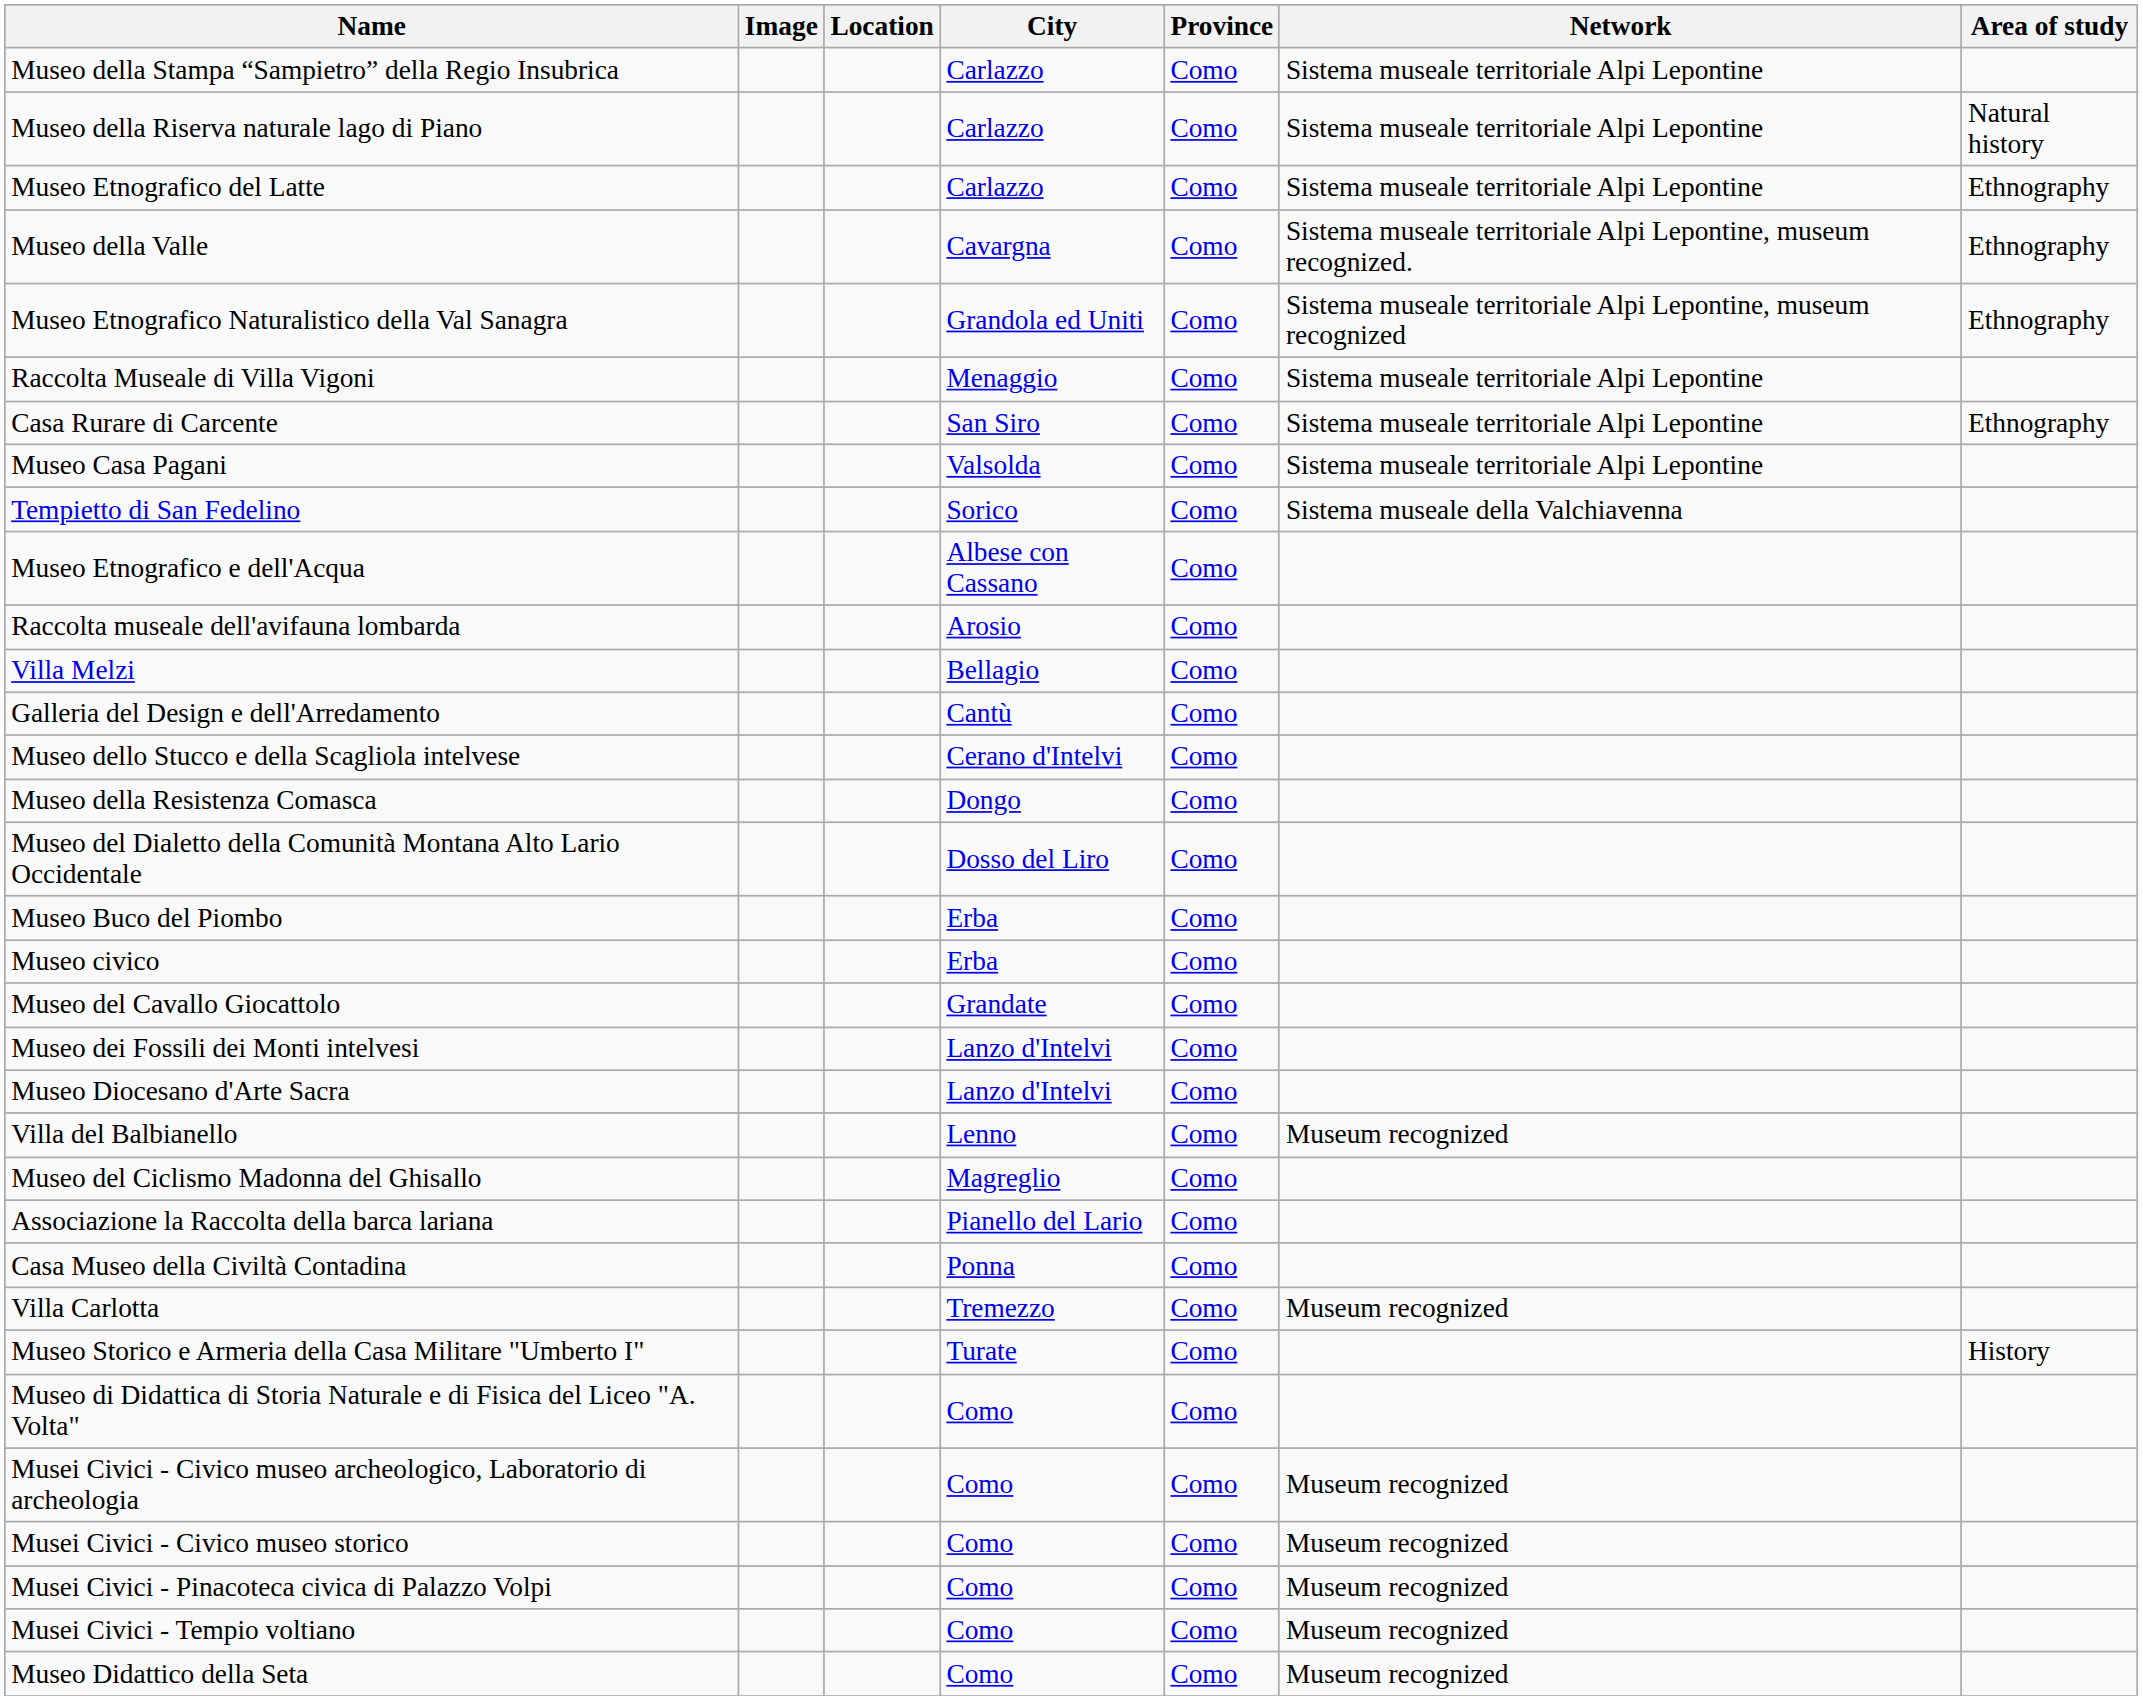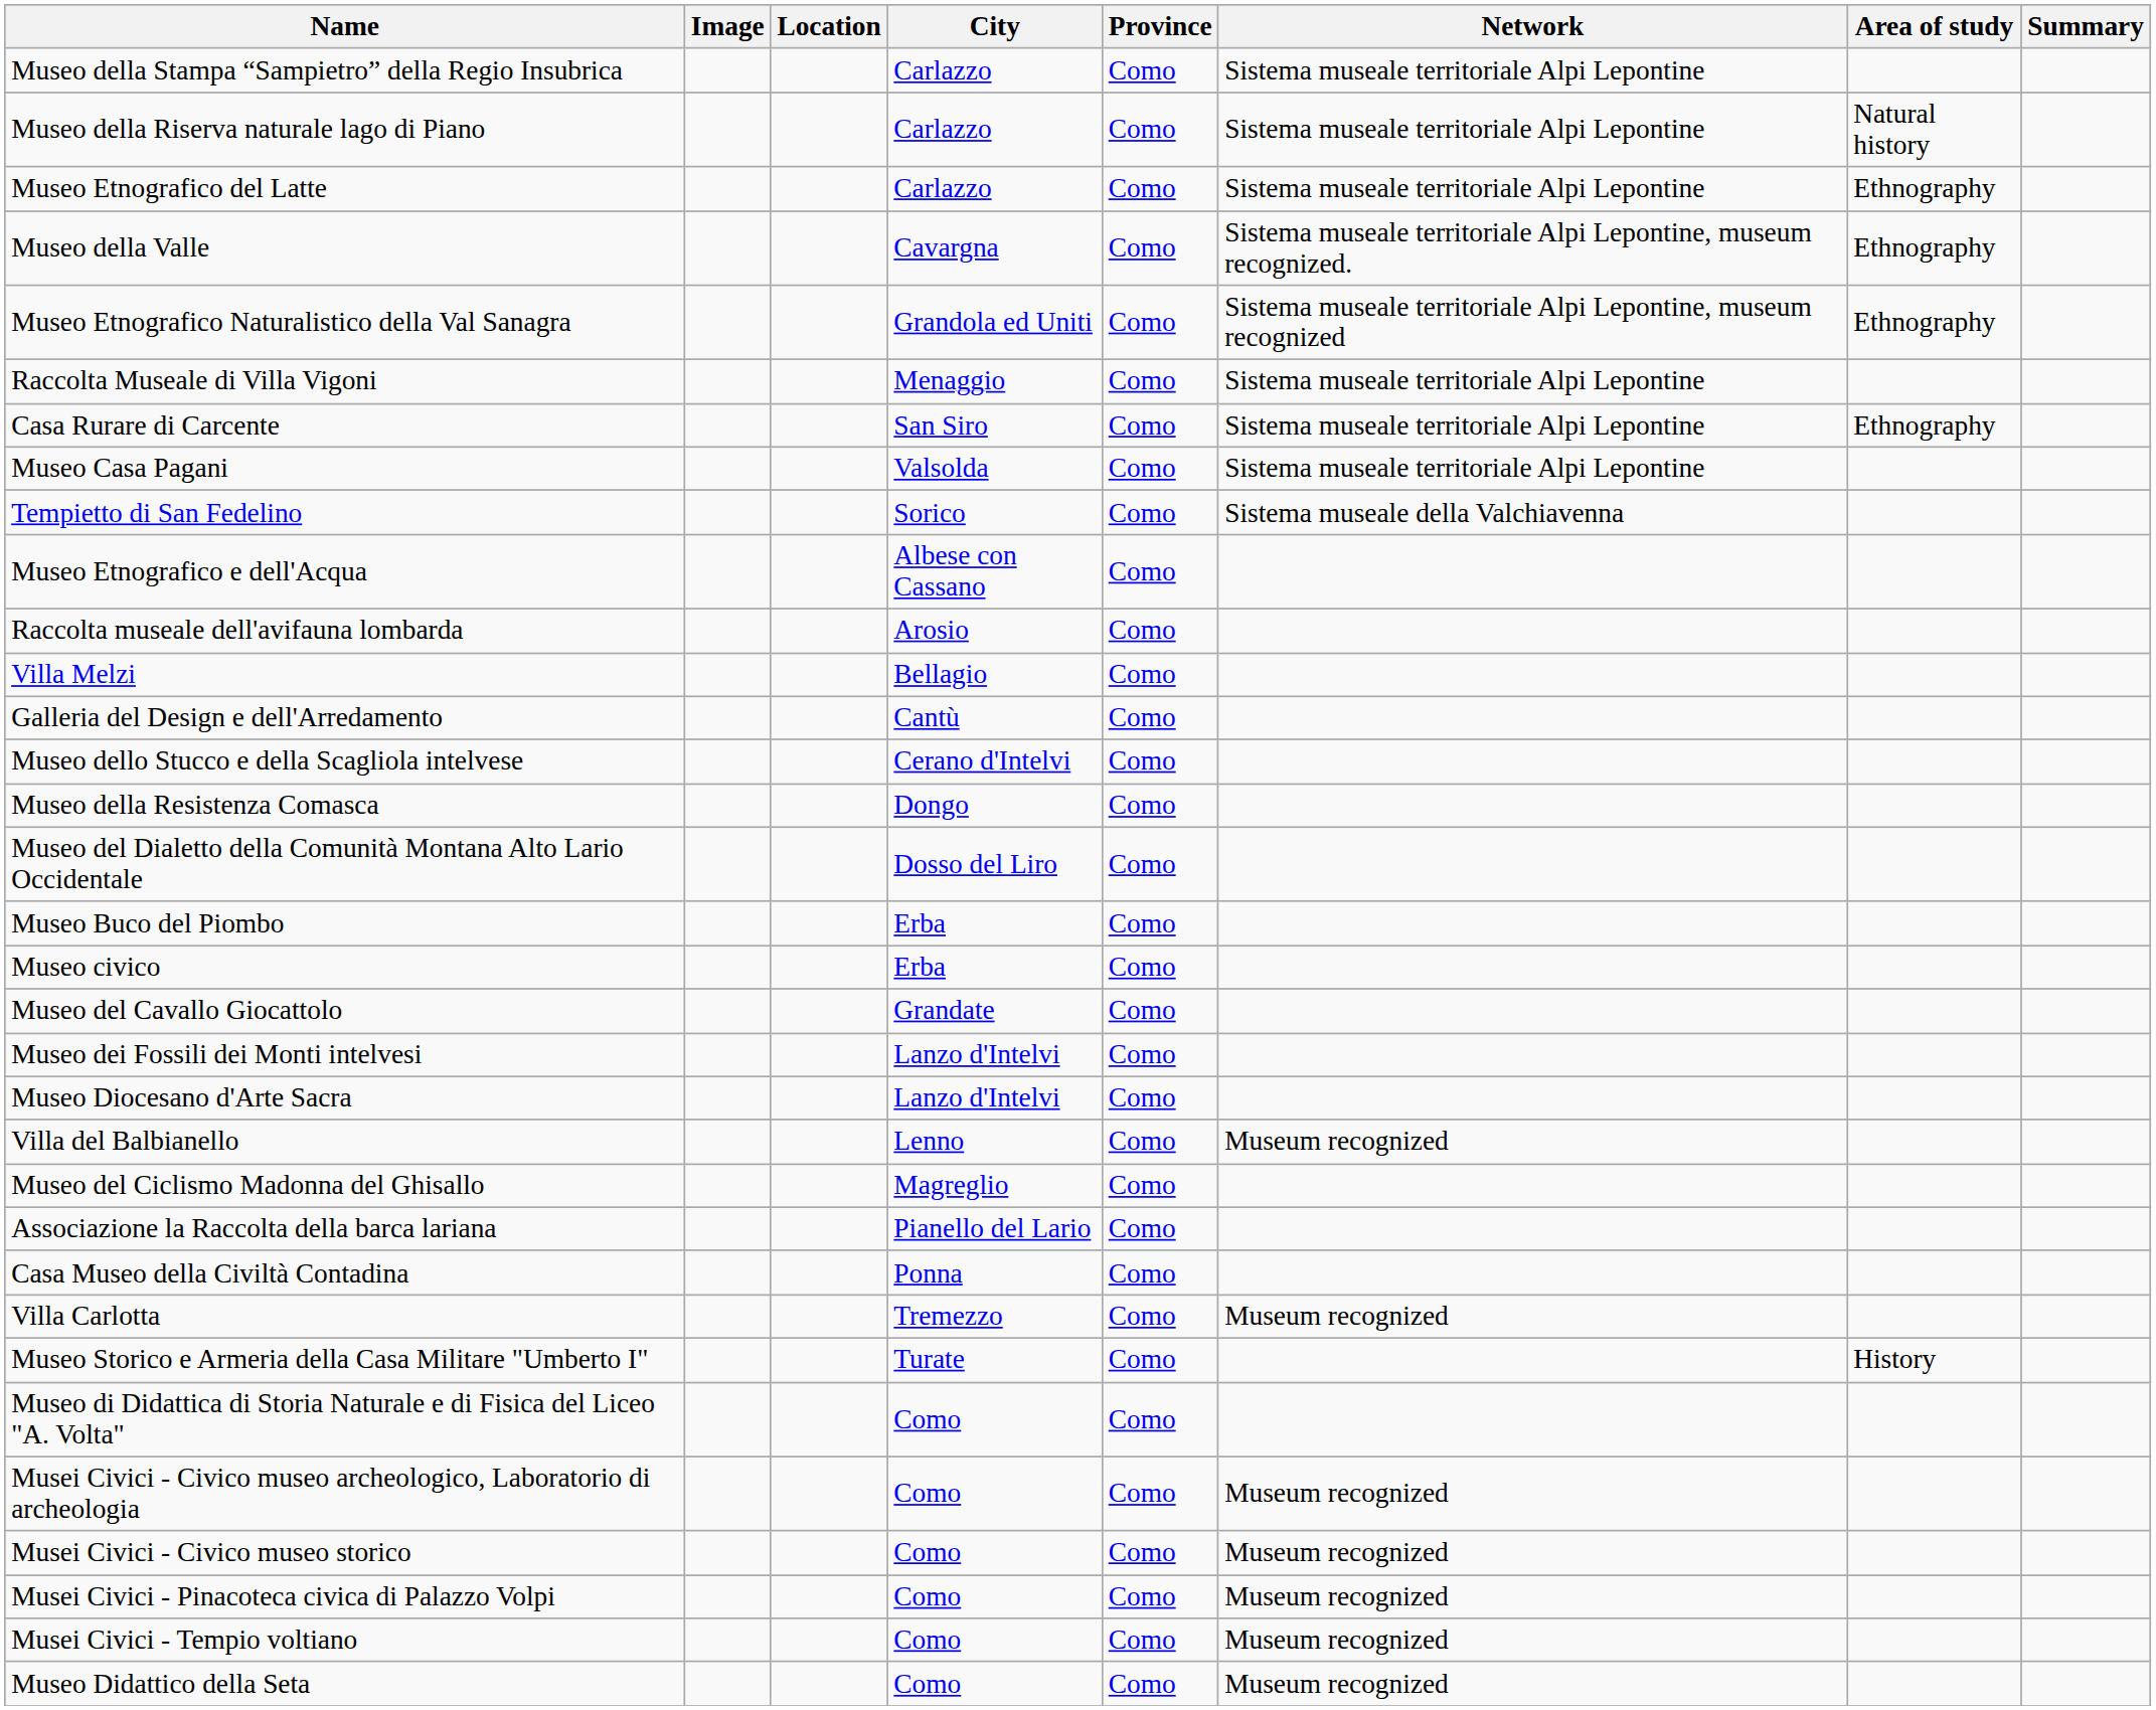+ column: Summary
